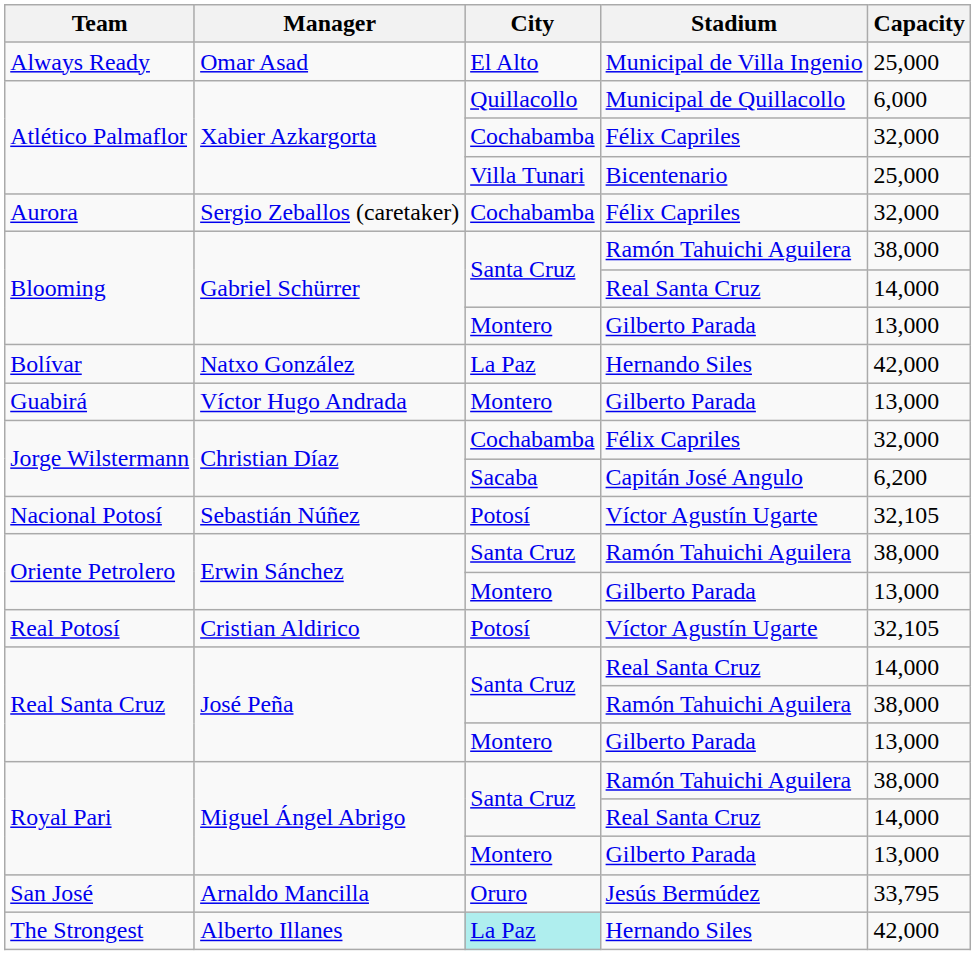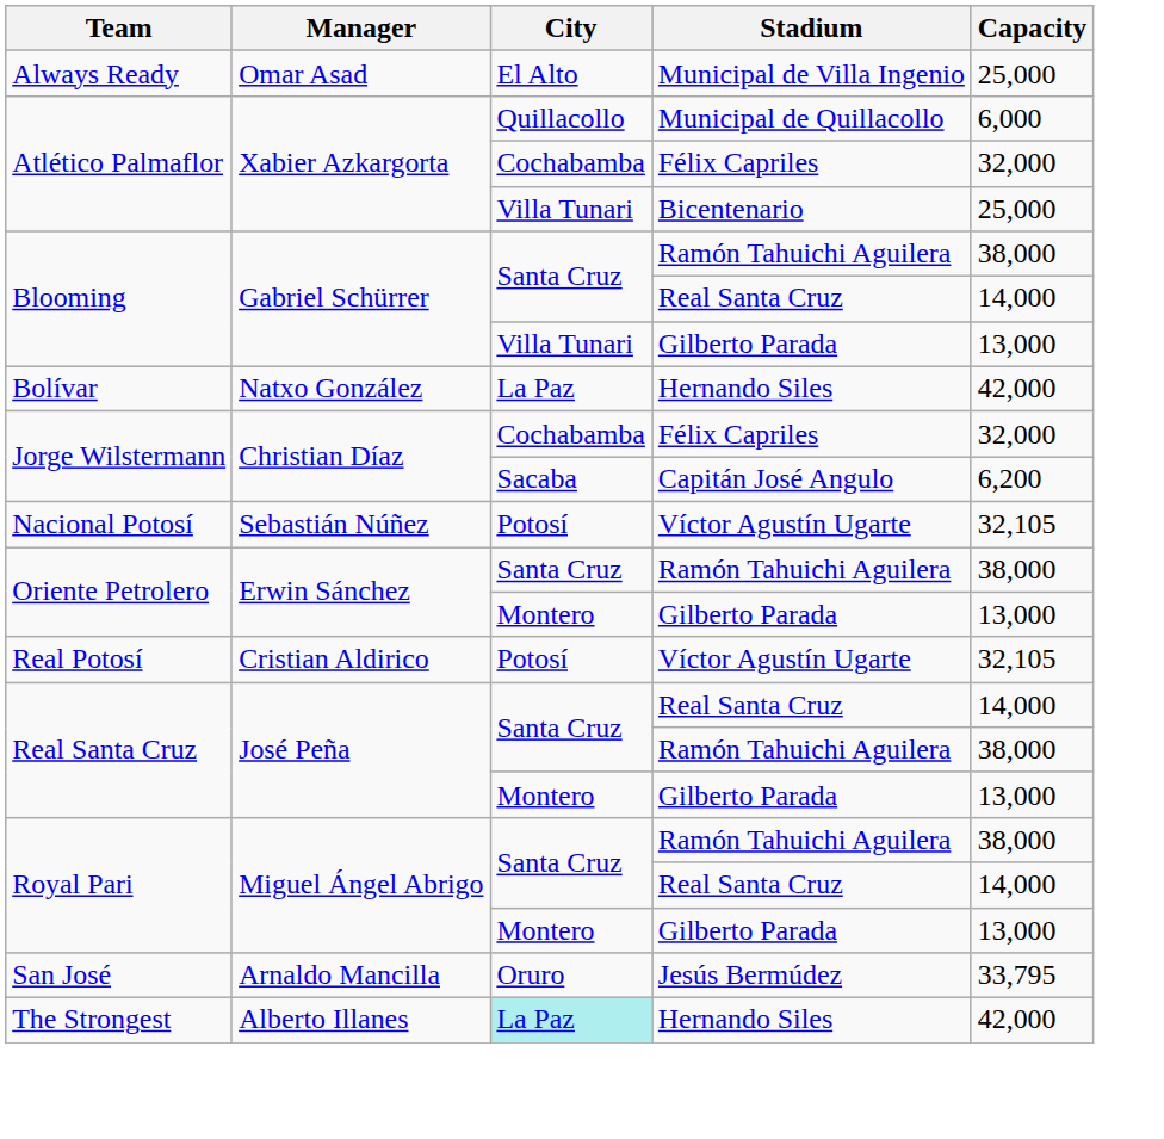- row: Aurora | Sergio Zeballos (caretaker) | Cochabamba | Félix Capriles | 32,000
Blooming / Gilberto Parada | City: Montero -> Villa Tunari
- row: Guabirá | Víctor Hugo Andrada | Montero | Gilberto Parada | 13,000
